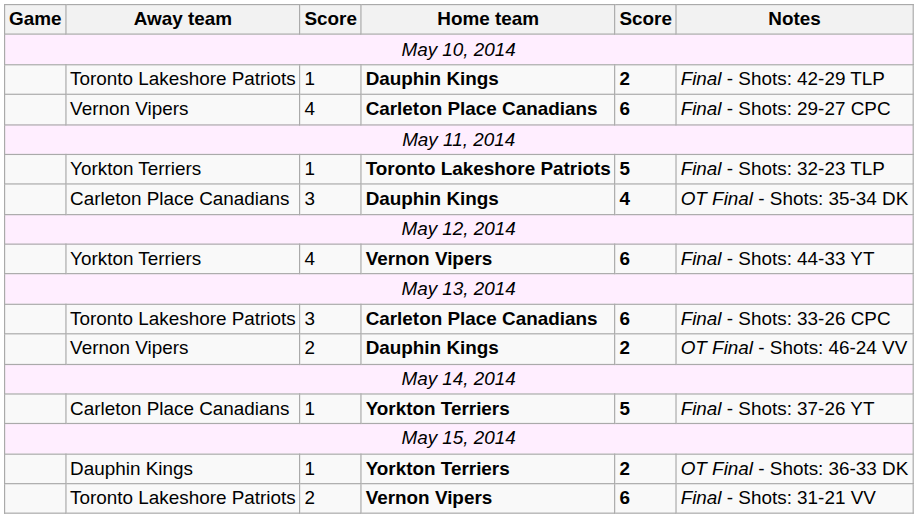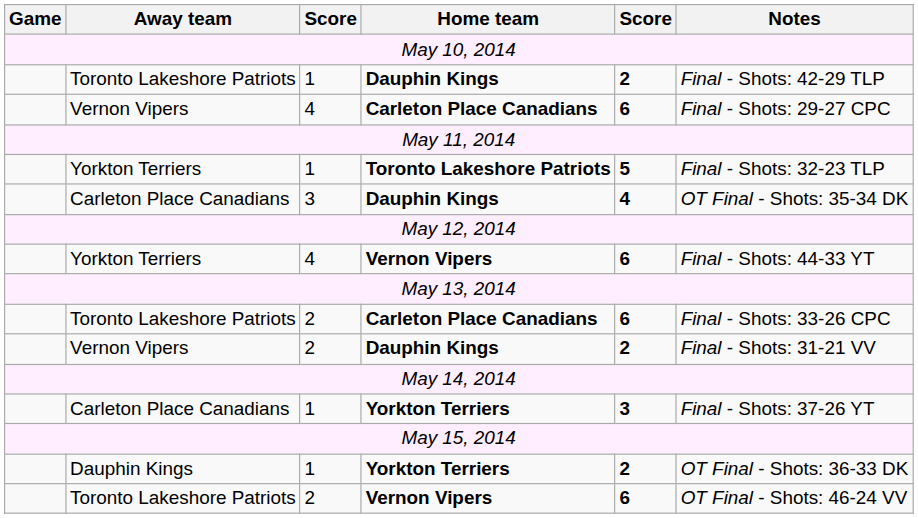Toronto Lakeshore Patriots / Carleton Place Canadians | column 3: 3 -> 2
Vernon Vipers / Dauphin Kings | Notes: OT Final - Shots: 46-24 VV -> Final - Shots: 31-21 VV
Carleton Place Canadians / Yorkton Terriers | column 5: 5 -> 3
Toronto Lakeshore Patriots / Vernon Vipers | Notes: Final - Shots: 31-21 VV -> OT Final - Shots: 46-24 VV
